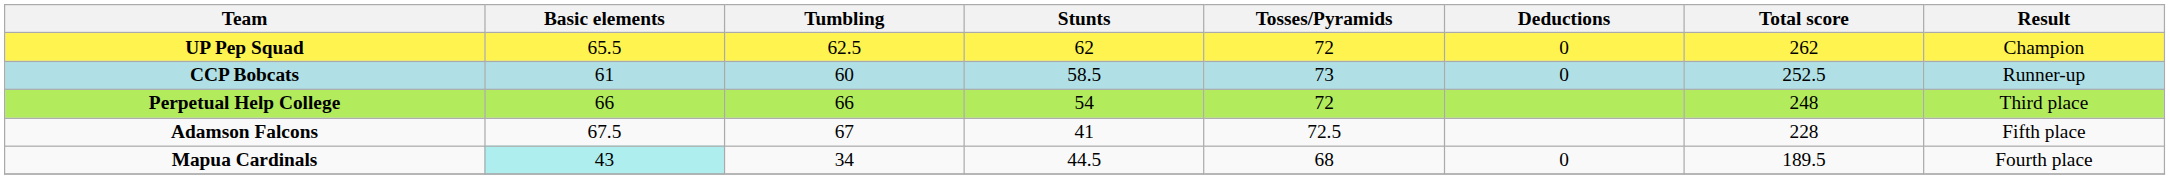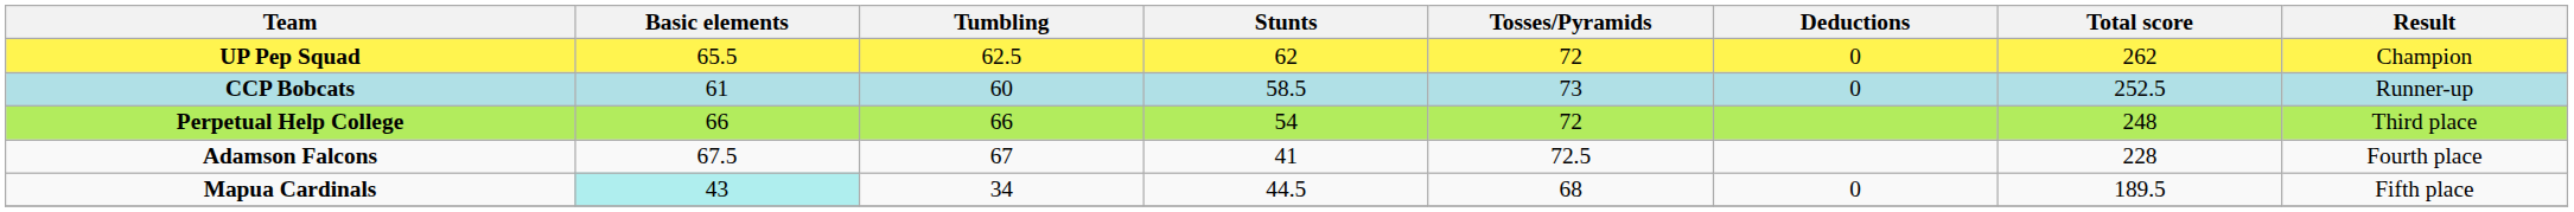Adamson Falcons | Result: Fifth place -> Fourth place
Mapua Cardinals | Result: Fourth place -> Fifth place
